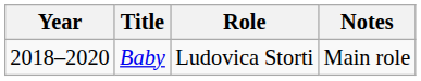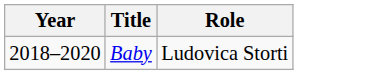- column: Notes | Main role
